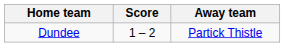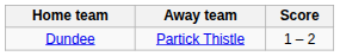columns swapped: Score <-> Away team
